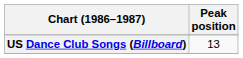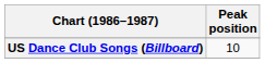US Dance Club Songs (Billboard) | Peak position: 13 -> 10
